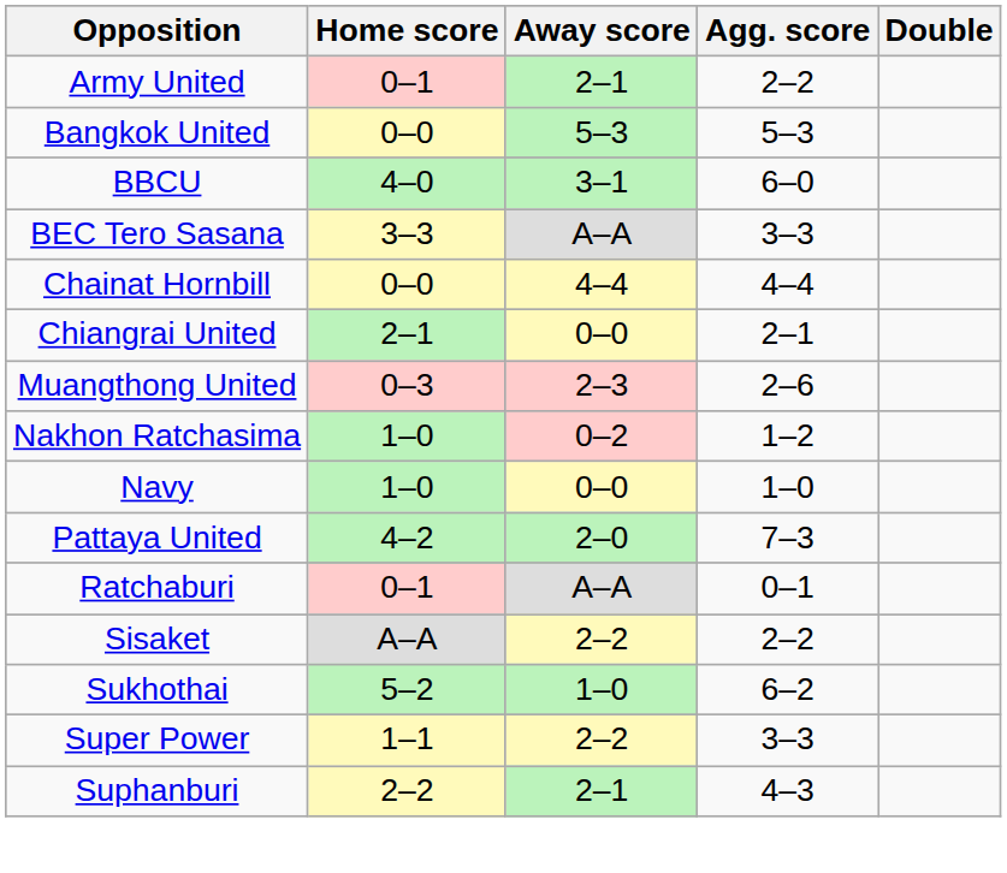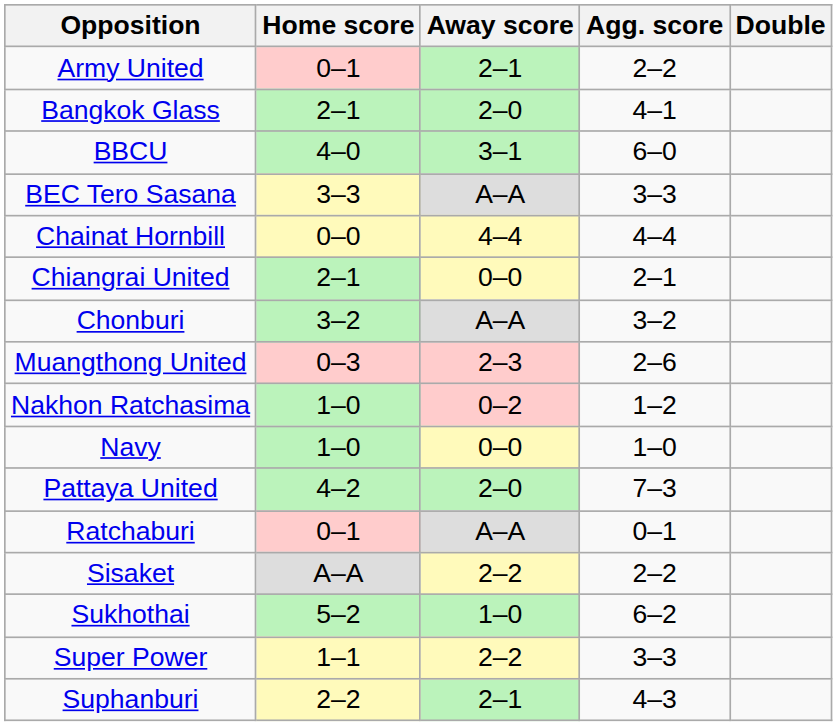+ row: Bangkok Glass | 2–1 | 2–0 | 4–1
- row: Bangkok United | 0–0 | 5–3 | 5–3
+ row: Chonburi | 3–2 | A–A | 3–2
